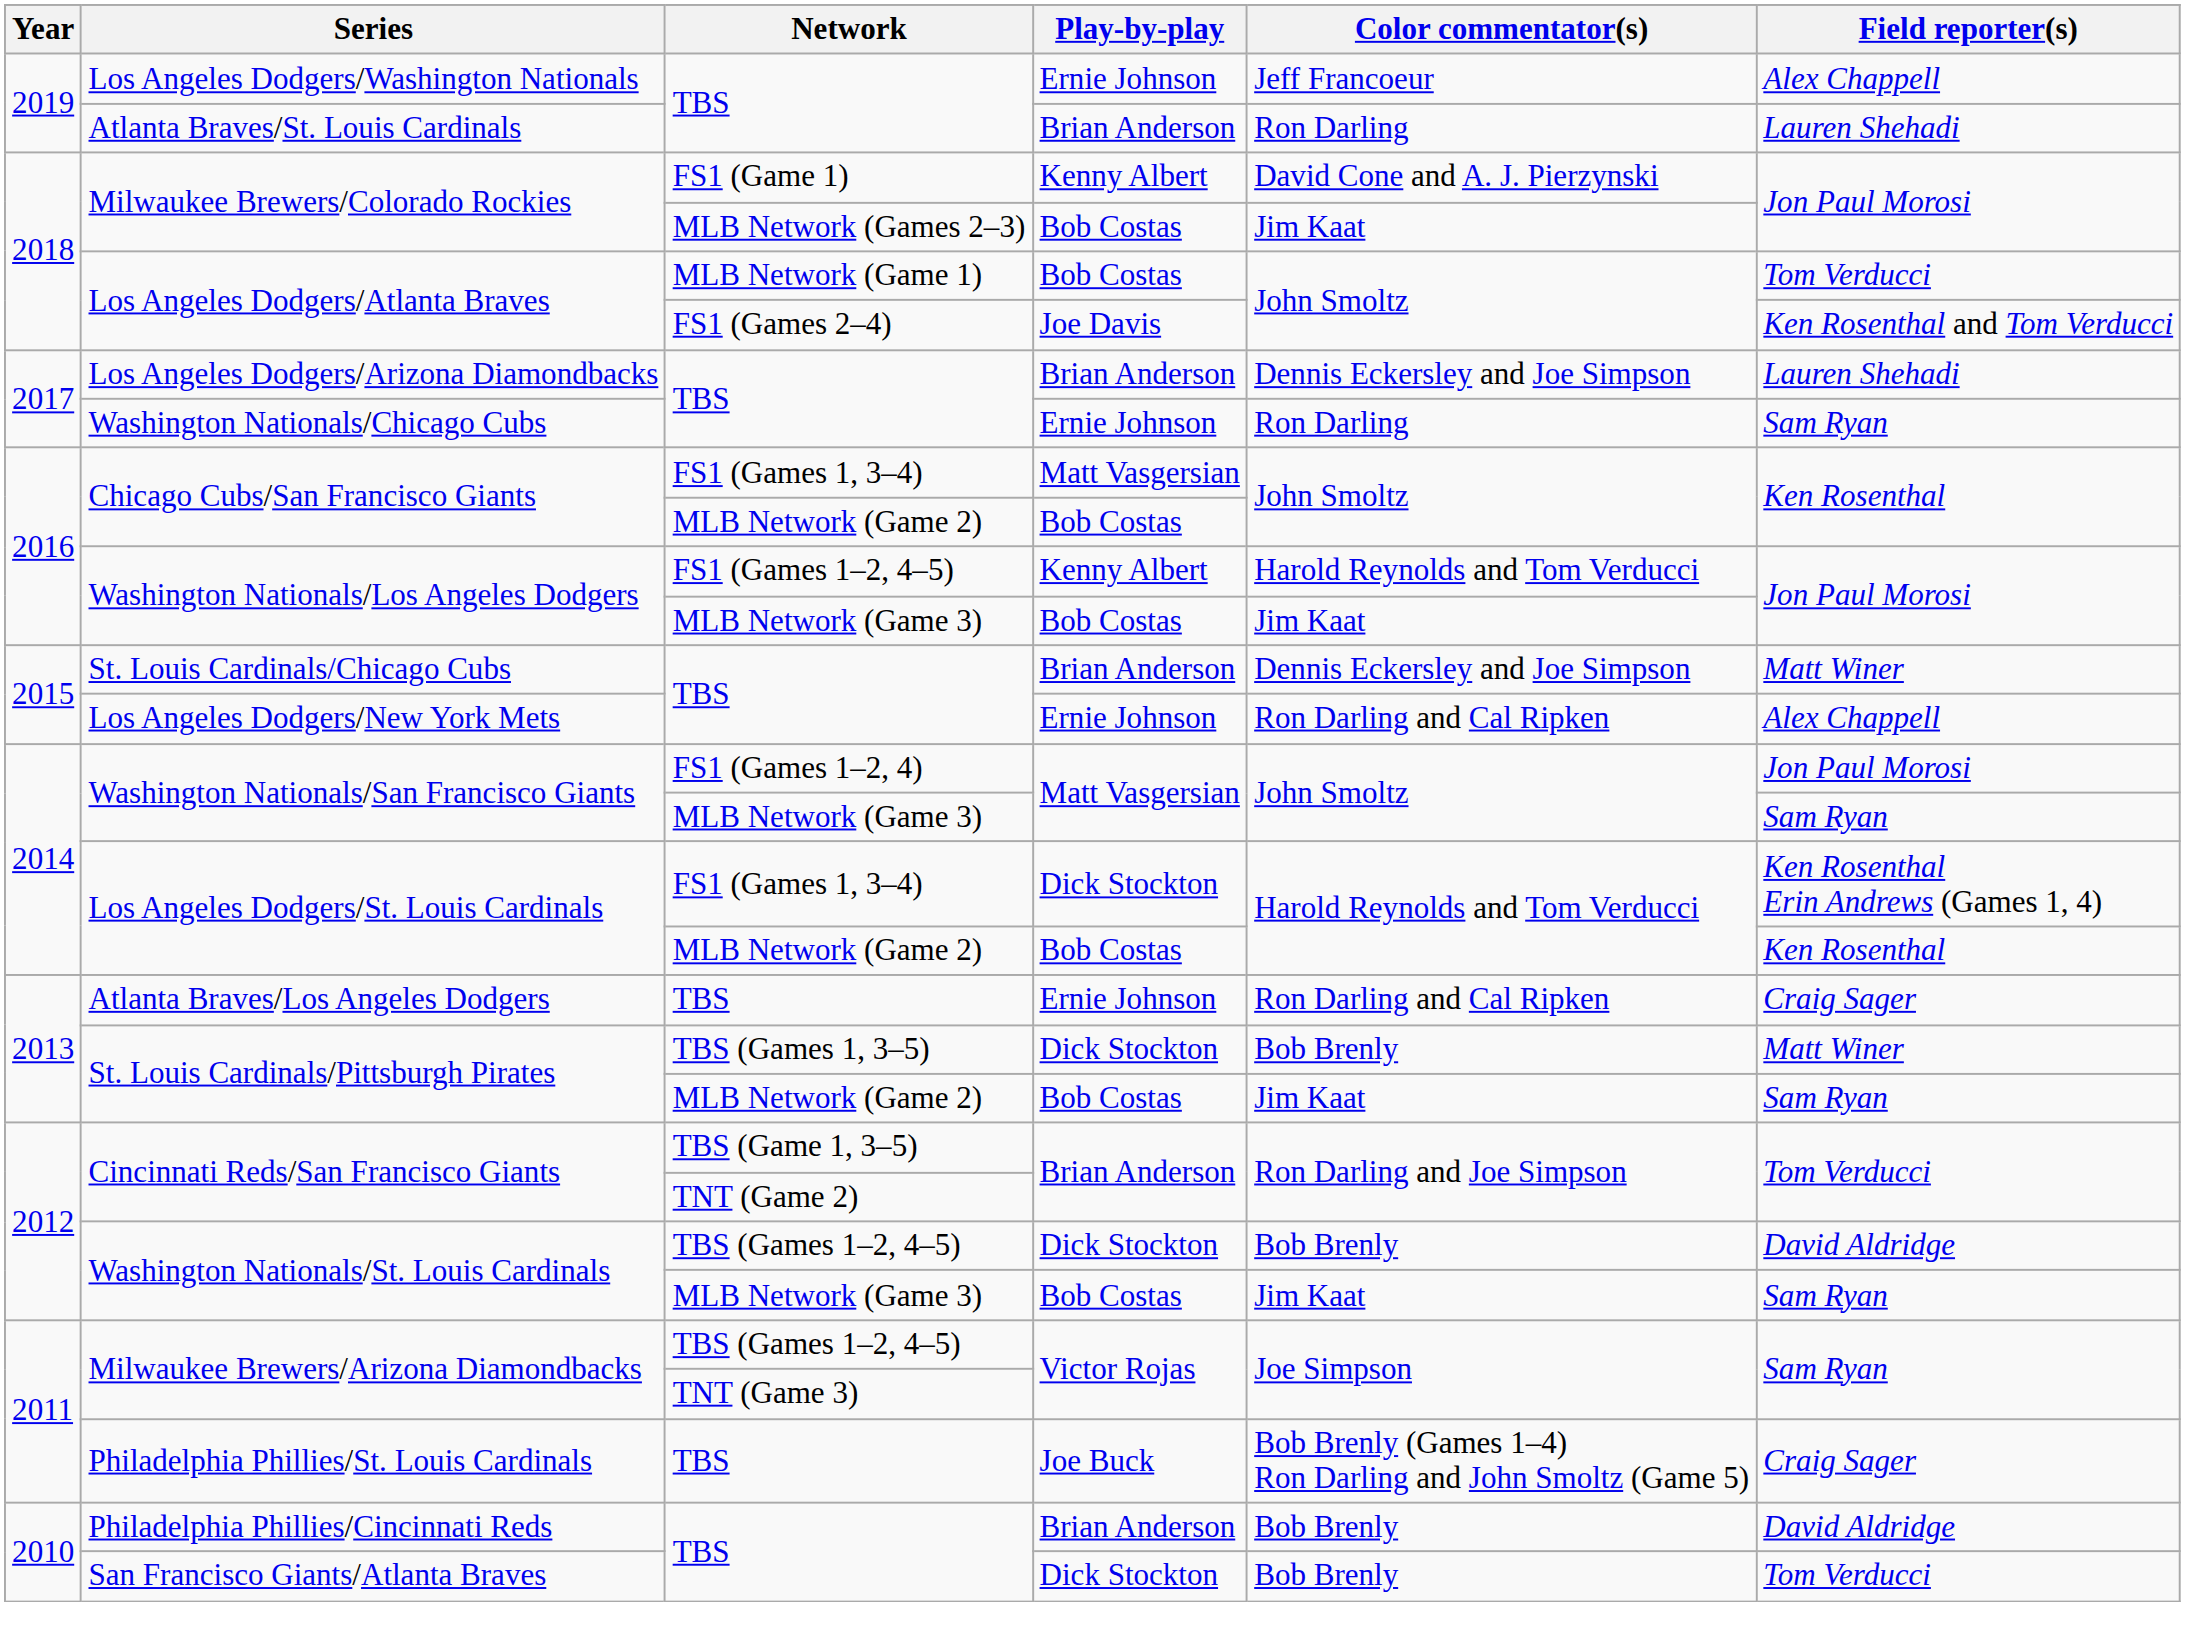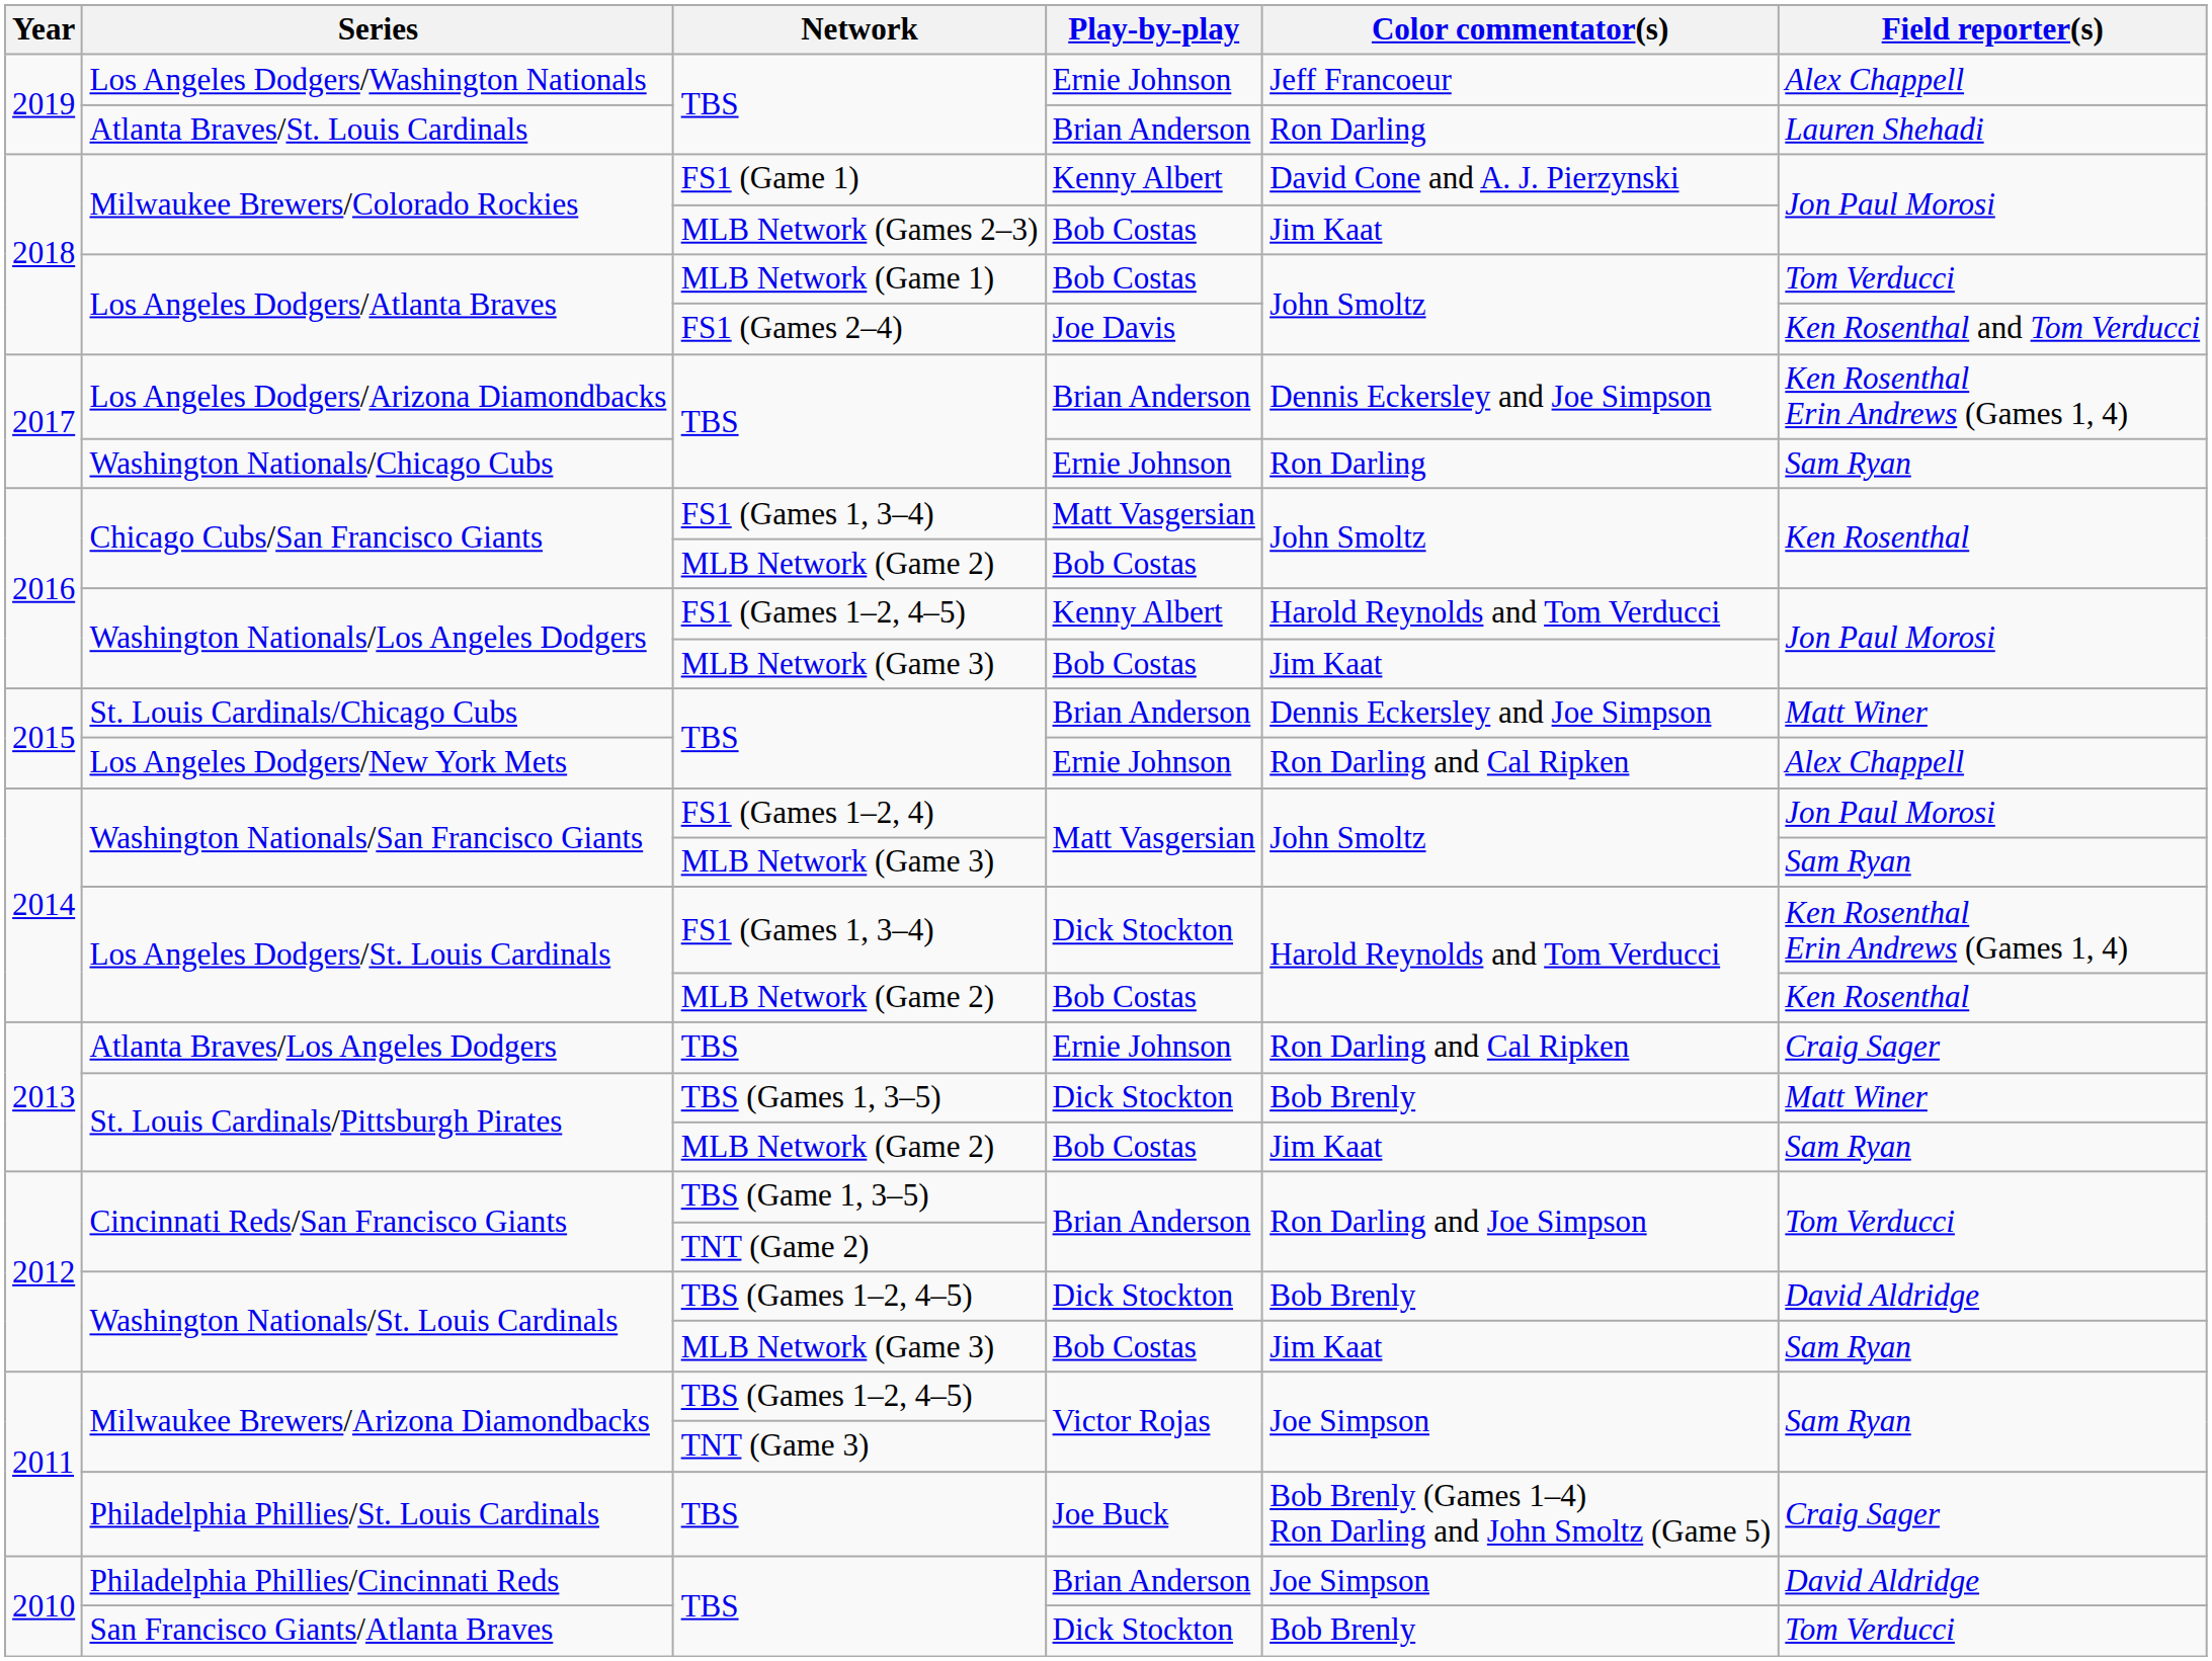Los Angeles Dodgers/Arizona Diamondbacks | Field reporter(s): Lauren Shehadi -> Ken Rosenthal Erin Andrews (Games 1, 4)
Philadelphia Phillies/Cincinnati Reds | Color commentator(s): Bob Brenly -> Joe Simpson
